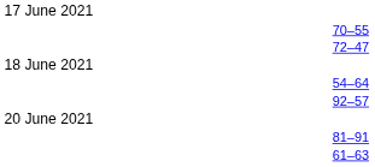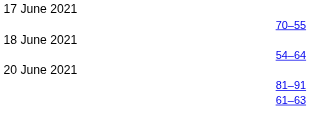- row: 72–47
- row: 92–57
